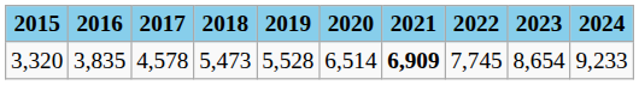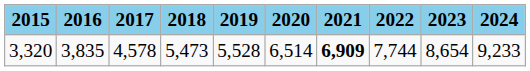3,320 | 2022: 7,745 -> 7,744
